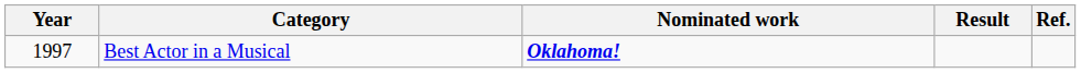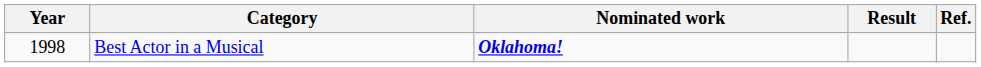Best Actor in a Musical | Year: 1997 -> 1998
